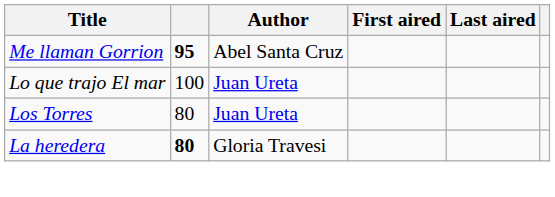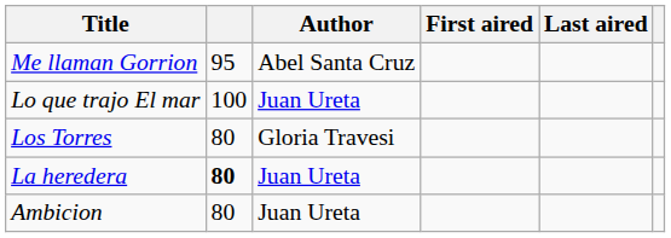Me llaman Gorrion | column 2: bold -> normal
Los Torres | Author: Juan Ureta -> Gloria Travesi
La heredera | Author: Gloria Travesi -> Juan Ureta
+ row: Ambicion | 80 | Juan Ureta
